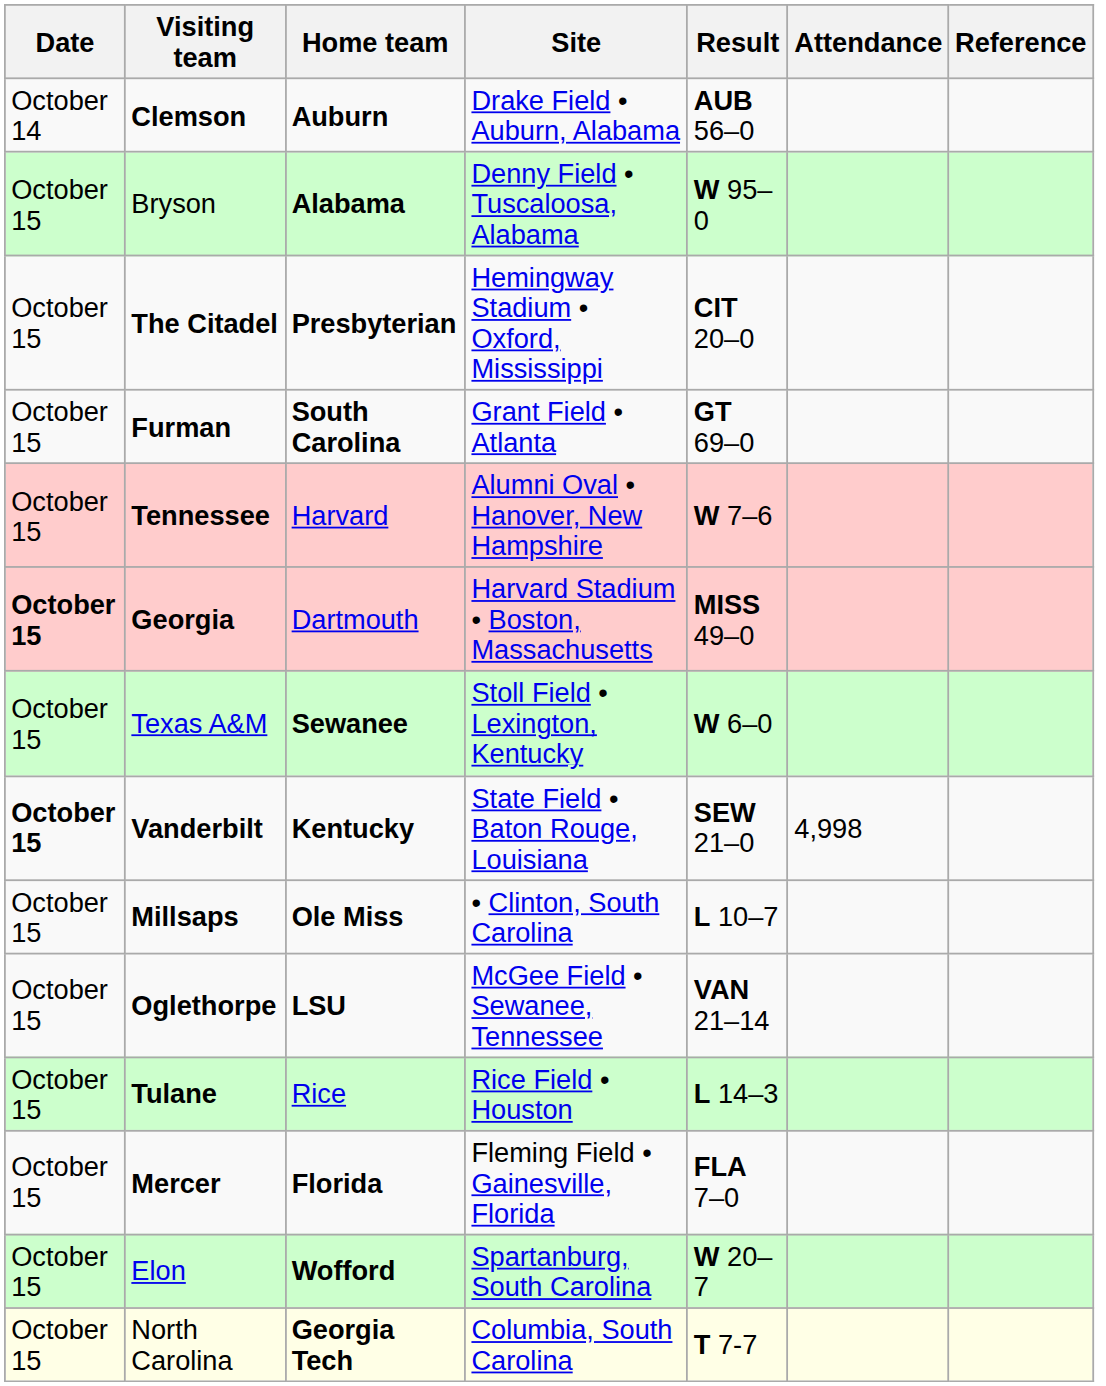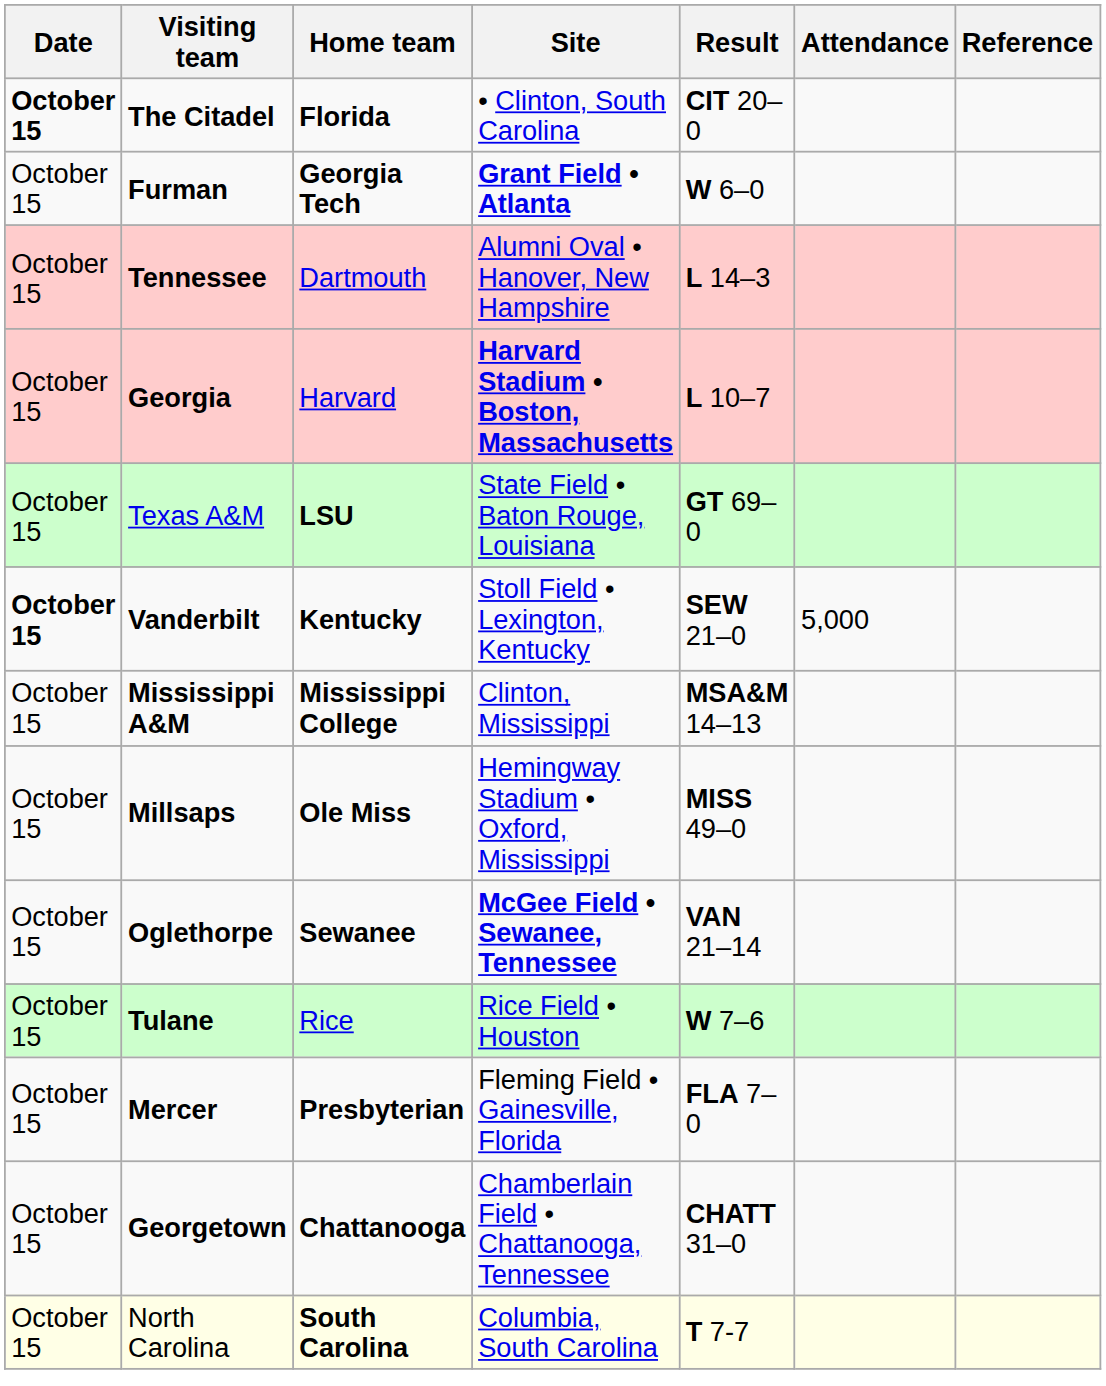- row: October 14 | Clemson | Auburn | Drake Field • Auburn, Alabama | AUB 56–0
- row: October 15 | Bryson | Alabama | Denny Field • Tuscaloosa, Alabama | W 95–0
The Citadel | Date: normal -> bold
The Citadel | Home team: Presbyterian -> Florida
The Citadel | Site: Hemingway Stadium • Oxford, Mississippi -> • Clinton, South Carolina
Furman | Home team: South Carolina -> Georgia Tech
Furman | Site: normal -> bold
Furman | Result: GT 69–0 -> W 6–0
Tennessee | Home team: Harvard -> Dartmouth
Tennessee | Result: W 7–6 -> L 14–3
Georgia | Date: bold -> normal
Georgia | Home team: Dartmouth -> Harvard
Georgia | Site: normal -> bold
Georgia | Result: MISS 49–0 -> L 10–7
Texas A&M | Home team: Sewanee -> LSU
Texas A&M | Site: Stoll Field • Lexington, Kentucky -> State Field • Baton Rouge, Louisiana
Texas A&M | Result: W 6–0 -> GT 69–0
Vanderbilt | Site: State Field • Baton Rouge, Louisiana -> Stoll Field • Lexington, Kentucky
Vanderbilt | Attendance: 4,998 -> 5,000
+ row: October 15 | Mississippi A&M | Mississippi College | Clinton, Mississippi | MSA&M 14–13
Millsaps | Site: • Clinton, South Carolina -> Hemingway Stadium • Oxford, Mississippi
Millsaps | Result: L 10–7 -> MISS 49–0
Oglethorpe | Home team: LSU -> Sewanee
Oglethorpe | Site: normal -> bold
Tulane | Result: L 14–3 -> W 7–6
Mercer | Home team: Florida -> Presbyterian
+ row: October 15 | Georgetown | Chattanooga | Chamberlain Field • Chattanooga, Tennessee | CHATT 31–0
- row: October 15 | Elon | Wofford | Spartanburg, South Carolina | W 20–7
North Carolina | Home team: Georgia Tech -> South Carolina
